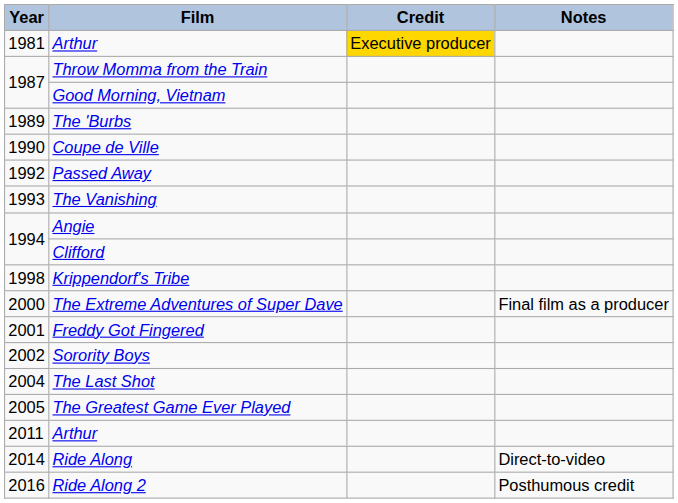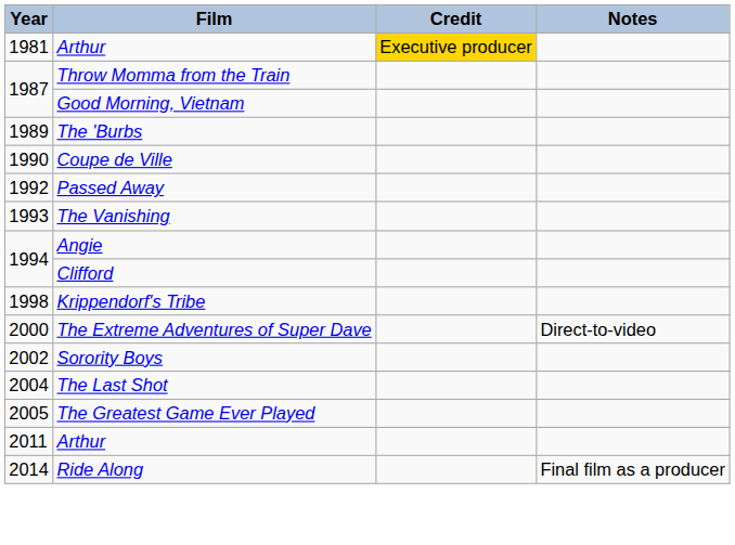The Extreme Adventures of Super Dave | Notes: Final film as a producer -> Direct-to-video
- row: 2001 | Freddy Got Fingered
Ride Along | Notes: Direct-to-video -> Final film as a producer
- row: 2016 | Ride Along 2 | Posthumous credit
